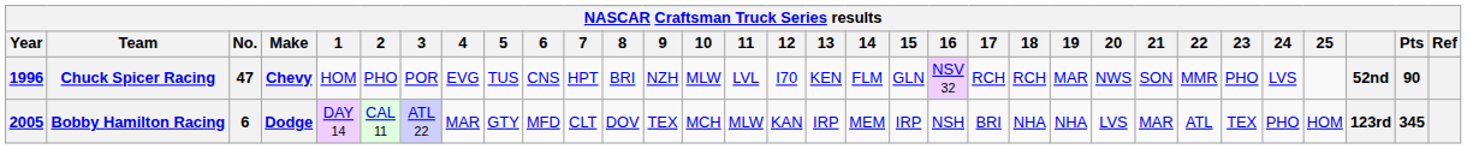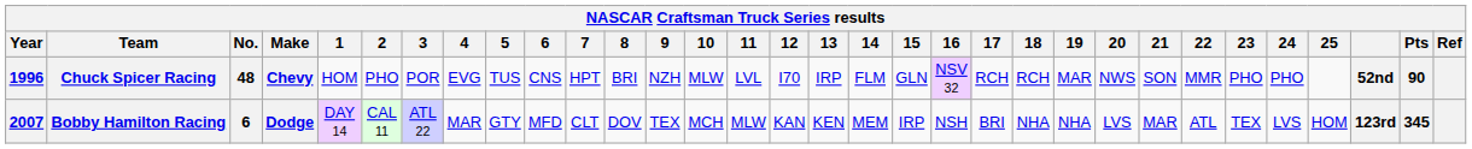Chuck Spicer Racing | No.: 47 -> 48
Chuck Spicer Racing | 13: KEN -> IRP
Chuck Spicer Racing | 24: LVS -> PHO
Bobby Hamilton Racing | Year: 2005 -> 2007
Bobby Hamilton Racing | 13: IRP -> KEN
Bobby Hamilton Racing | 24: PHO -> LVS
